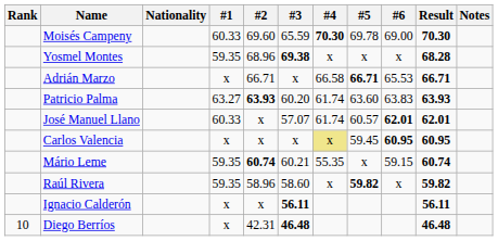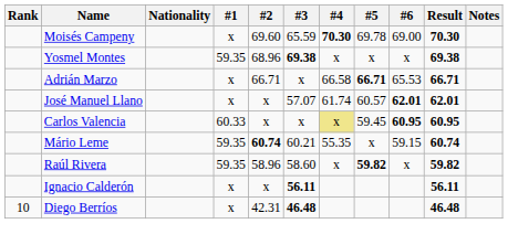Moisés Campeny | #1: 60.33 -> x
Yosmel Montes | Result: 68.28 -> 69.38
- row: Patricio Palma | 63.27 | 63.93 | 60.20 | 61.74 | 63.60 | 63.83 | 63.93
José Manuel Llano | #1: 60.33 -> x
Carlos Valencia | #1: x -> 60.33
